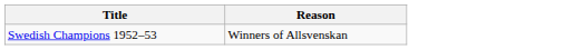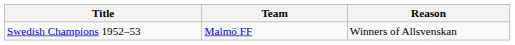+ column: Team | Malmö FF
